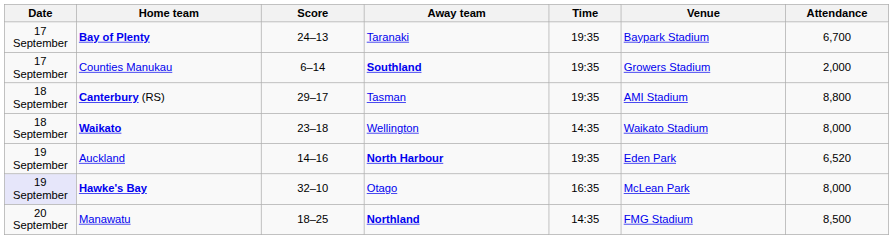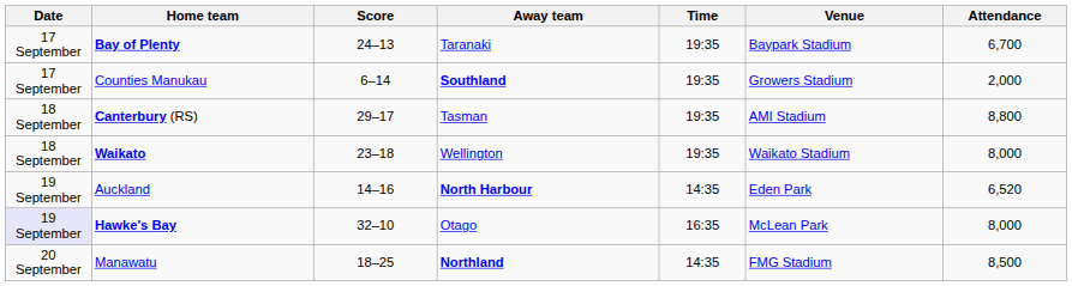Waikato | Time: 14:35 -> 19:35
Auckland | Time: 19:35 -> 14:35
